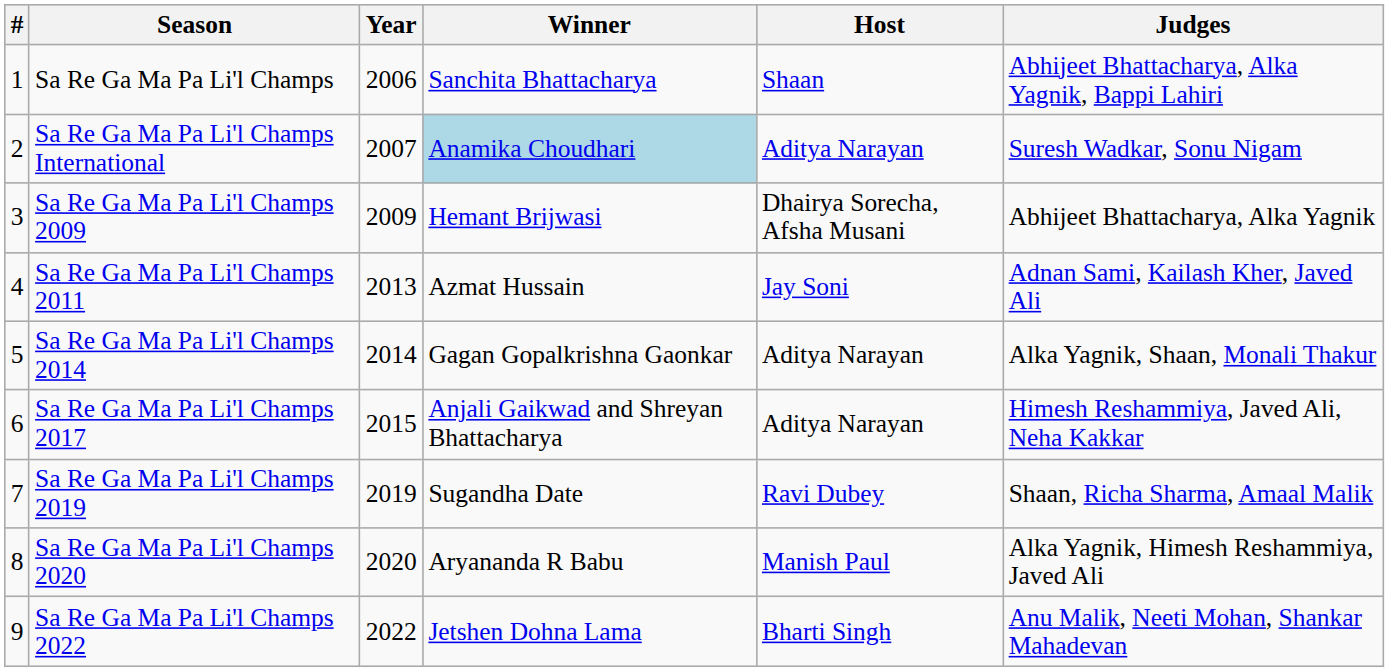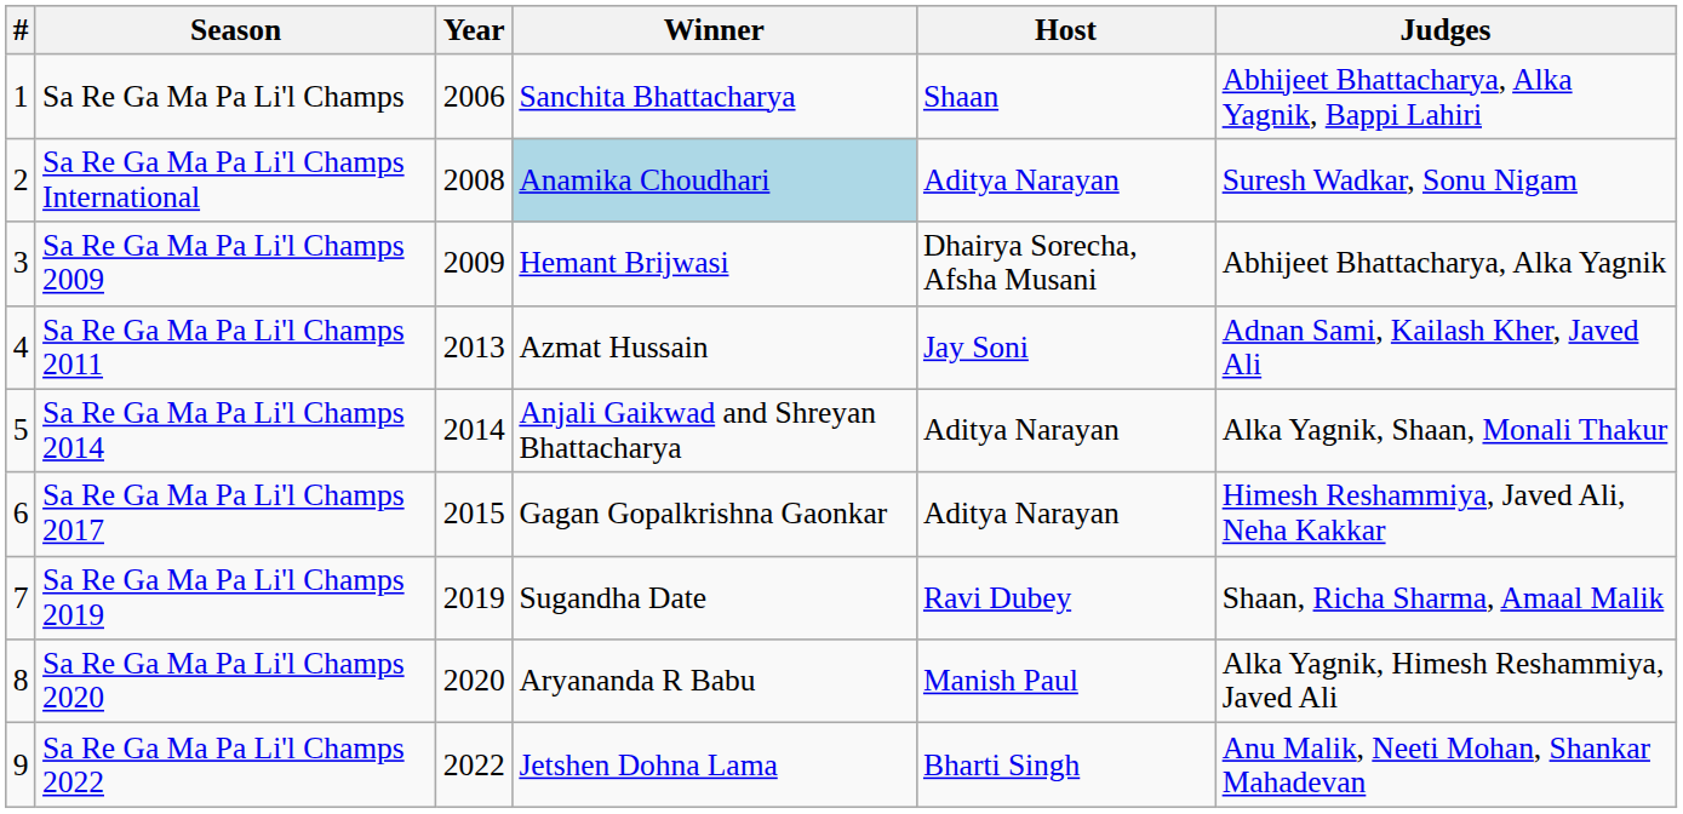Sa Re Ga Ma Pa Li'l Champs International | Year: 2007 -> 2008
Sa Re Ga Ma Pa Li'l Champs 2014 | Winner: Gagan Gopalkrishna Gaonkar -> Anjali Gaikwad and Shreyan Bhattacharya
Sa Re Ga Ma Pa Li'l Champs 2017 | Winner: Anjali Gaikwad and Shreyan Bhattacharya -> Gagan Gopalkrishna Gaonkar
